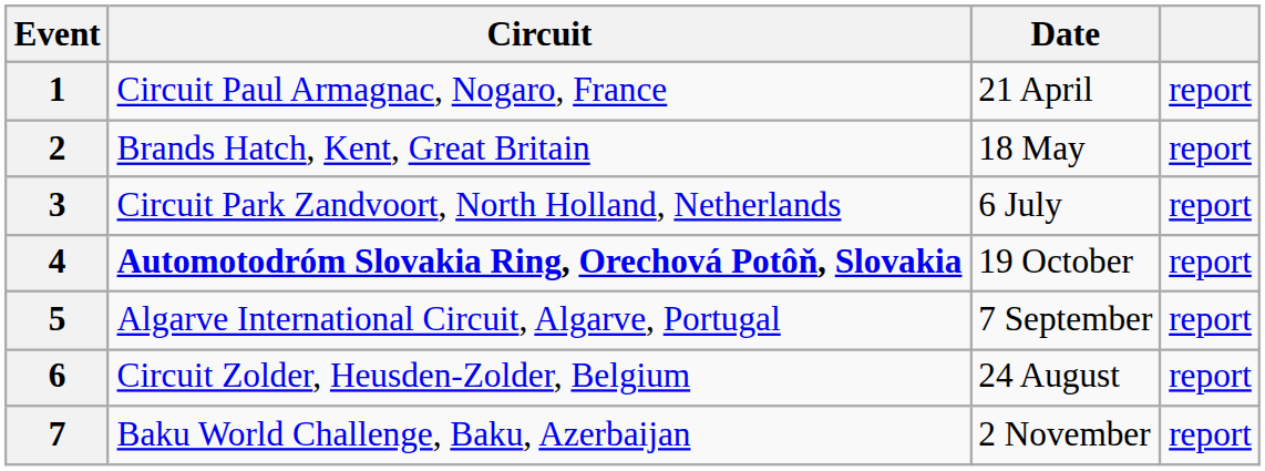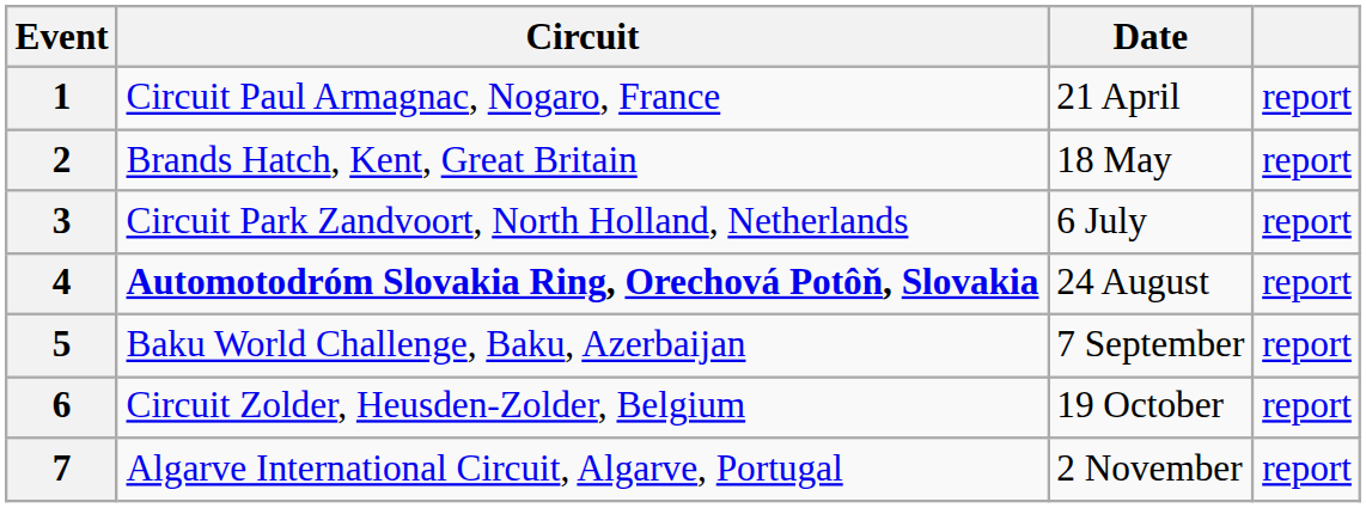4 | Date: 19 October -> 24 August
5 | Circuit: Algarve International Circuit, Algarve, Portugal -> Baku World Challenge, Baku, Azerbaijan
6 | Date: 24 August -> 19 October
7 | Circuit: Baku World Challenge, Baku, Azerbaijan -> Algarve International Circuit, Algarve, Portugal
